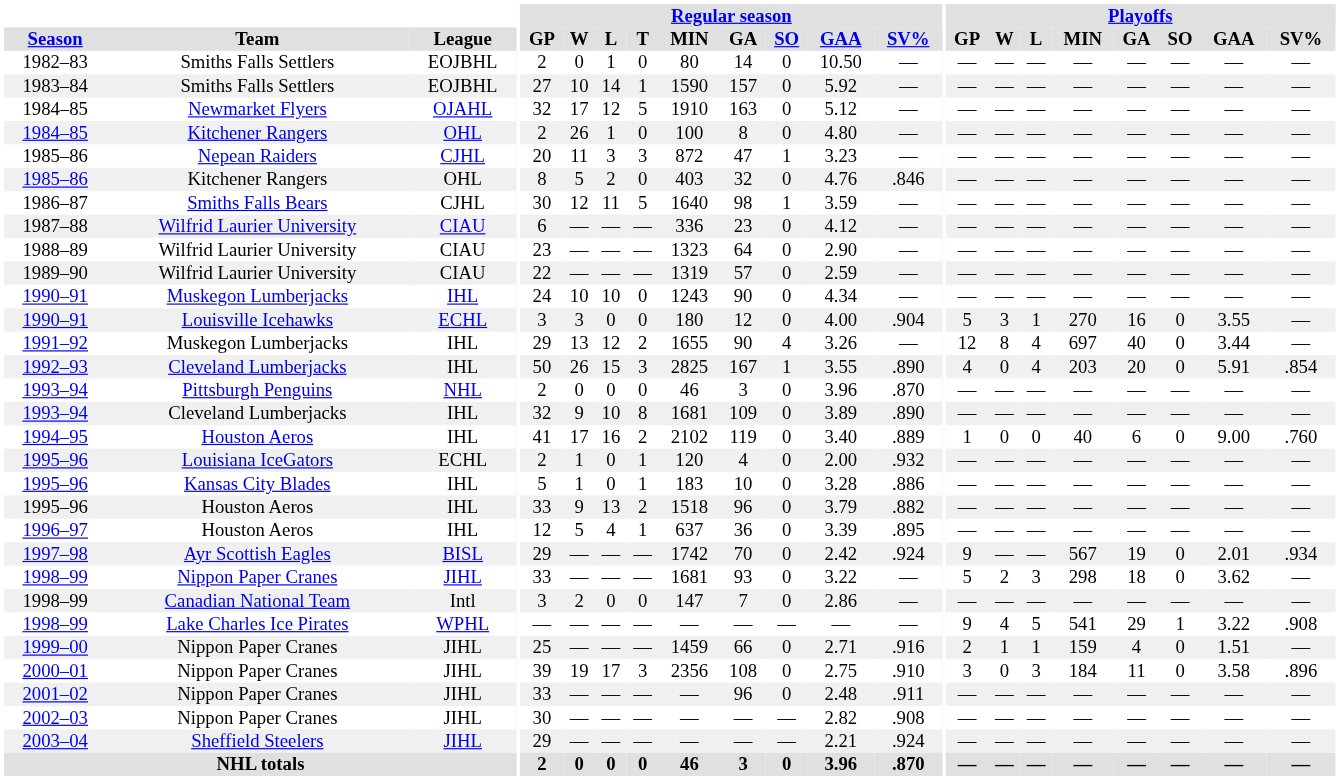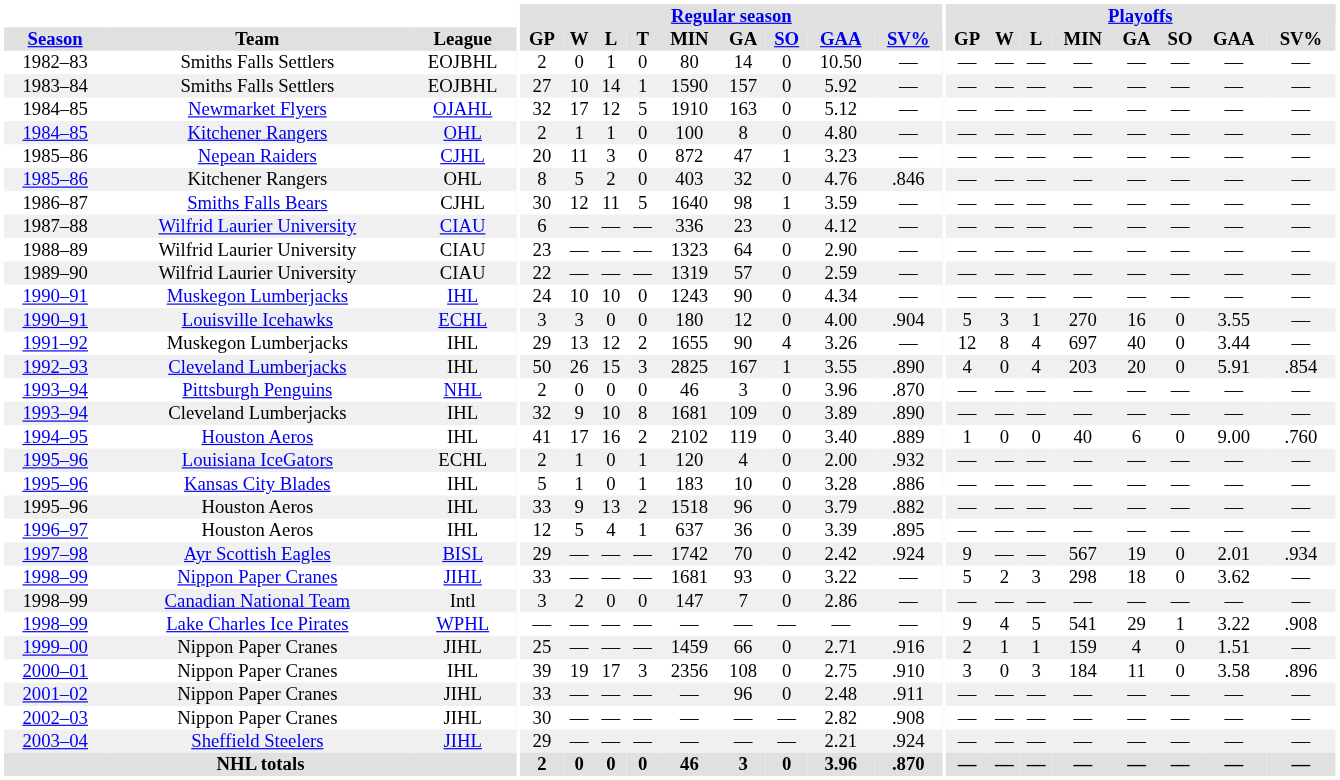1984–85 / Kitchener Rangers | Regular season / W: 26 -> 1
1985–86 / Nepean Raiders | Regular season / T: 3 -> 0
2000–01 | League: JIHL -> IHL
